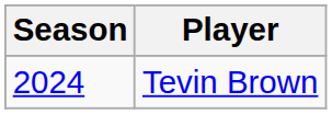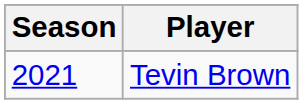Tevin Brown | Season: 2024 -> 2021
